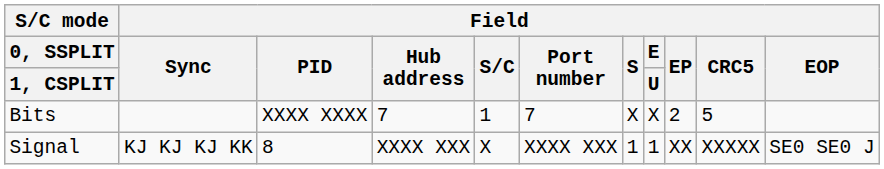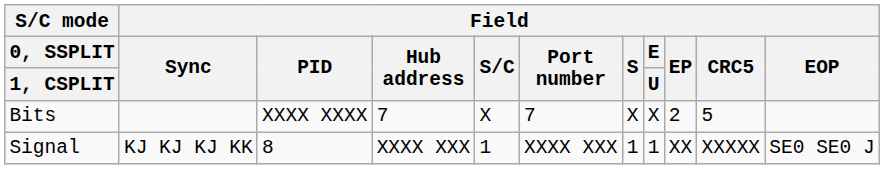Bits | Field / S/C: 1 -> X
Signal | Field / S/C: X -> 1
